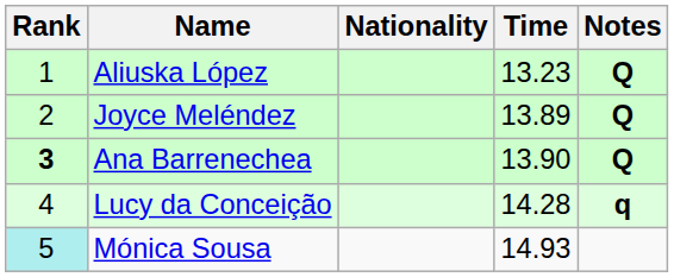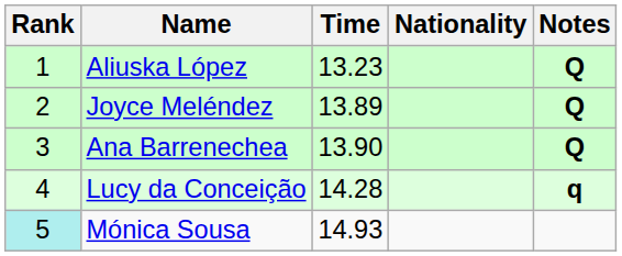columns swapped: Nationality <-> Time
Ana Barrenechea | Rank: bold -> normal
